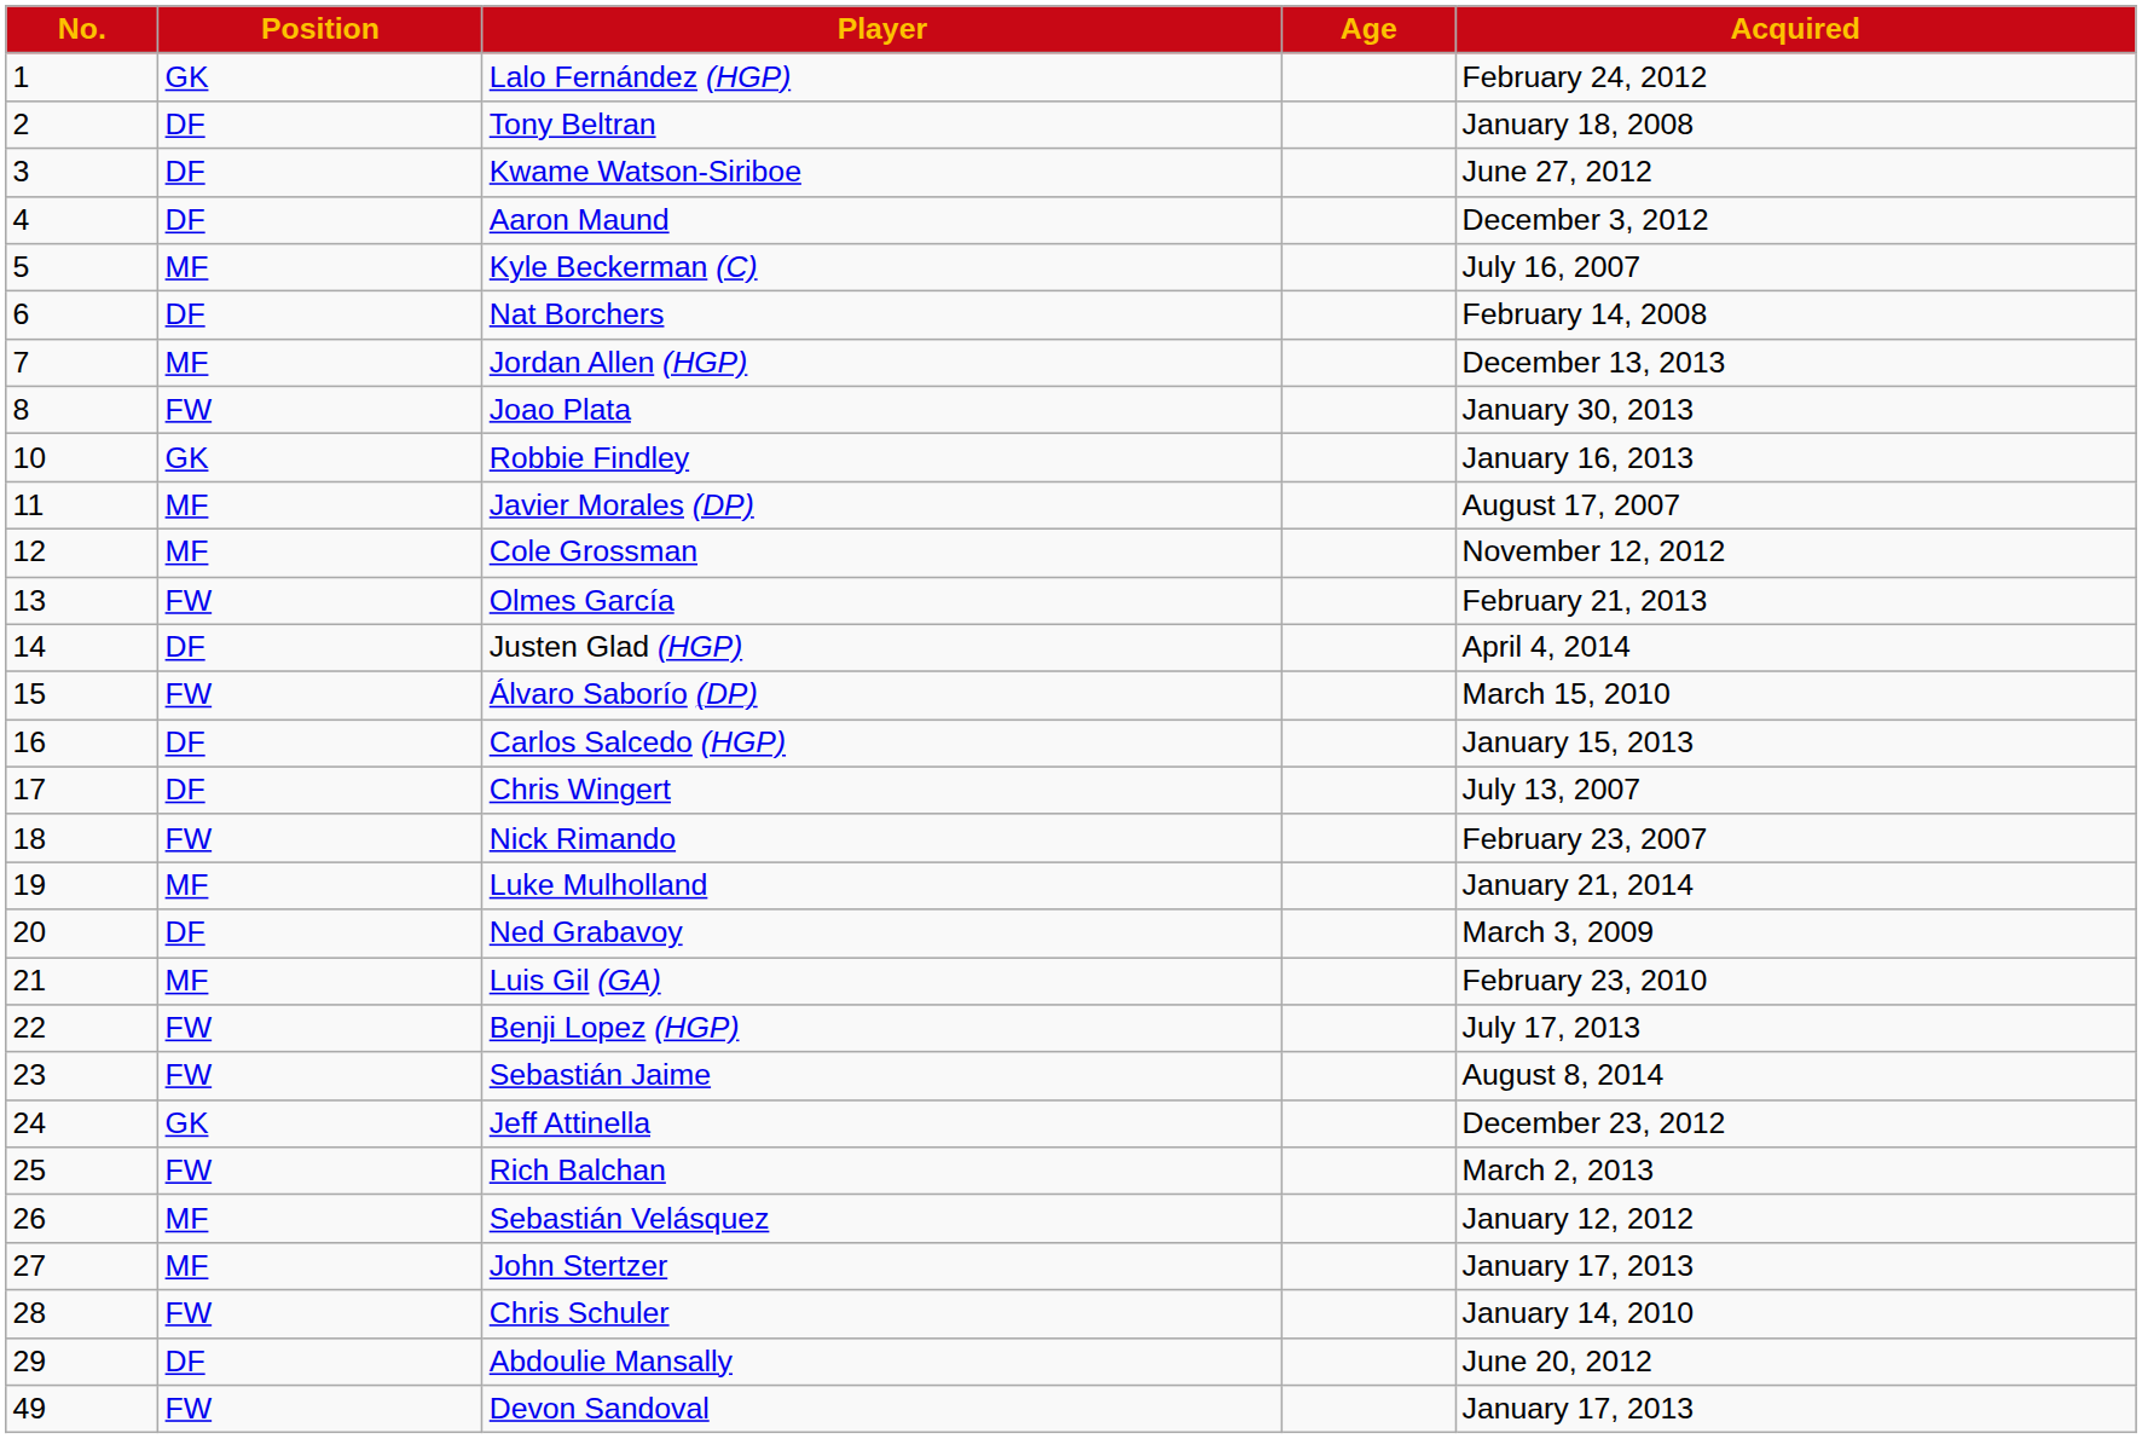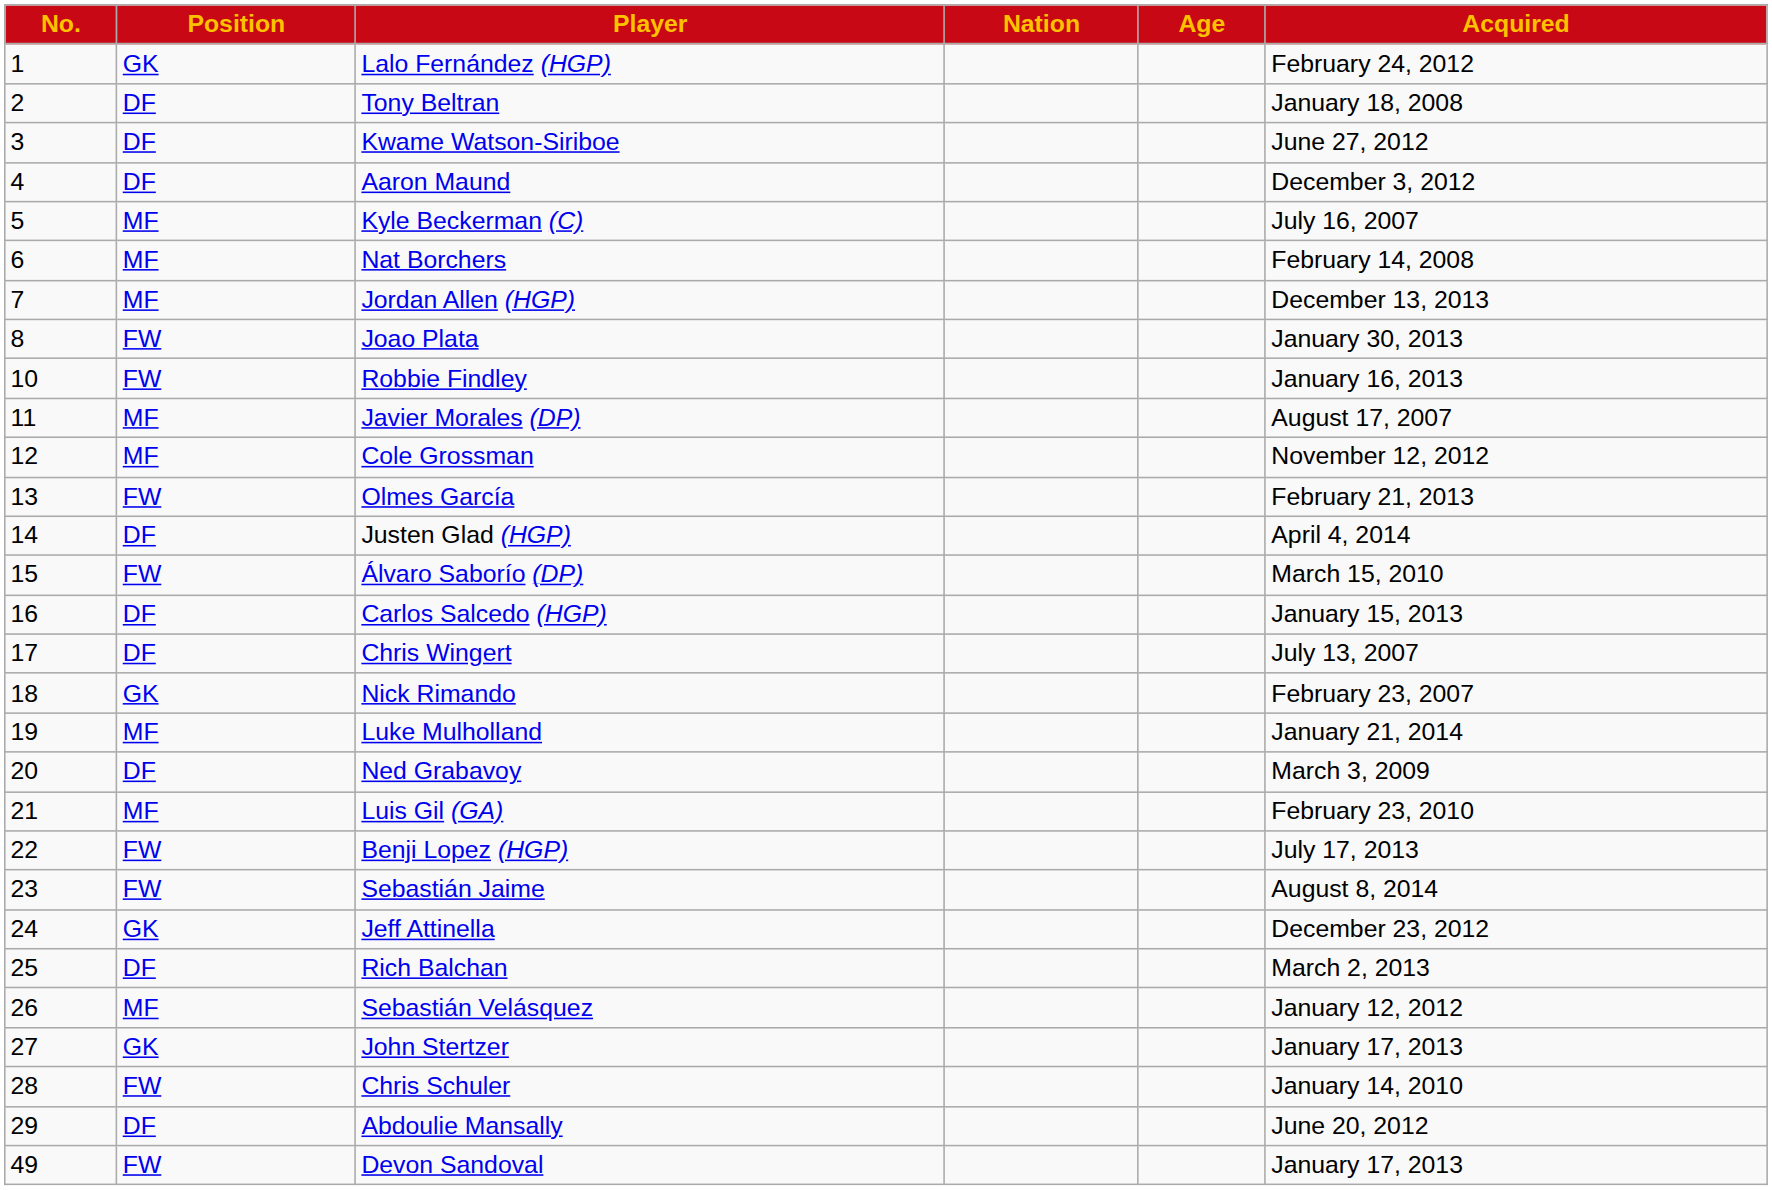+ column: Nation
Nat Borchers | Position: DF -> MF
Robbie Findley | Position: GK -> FW
Nick Rimando | Position: FW -> GK
Rich Balchan | Position: FW -> DF
John Stertzer | Position: MF -> GK
